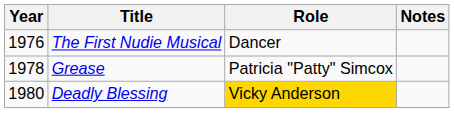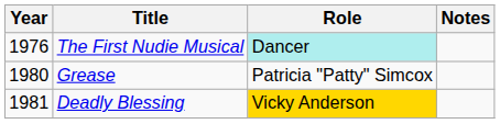The First Nudie Musical | Role: no background -> paleturquoise background
Grease | Year: 1978 -> 1980
Deadly Blessing | Year: 1980 -> 1981
